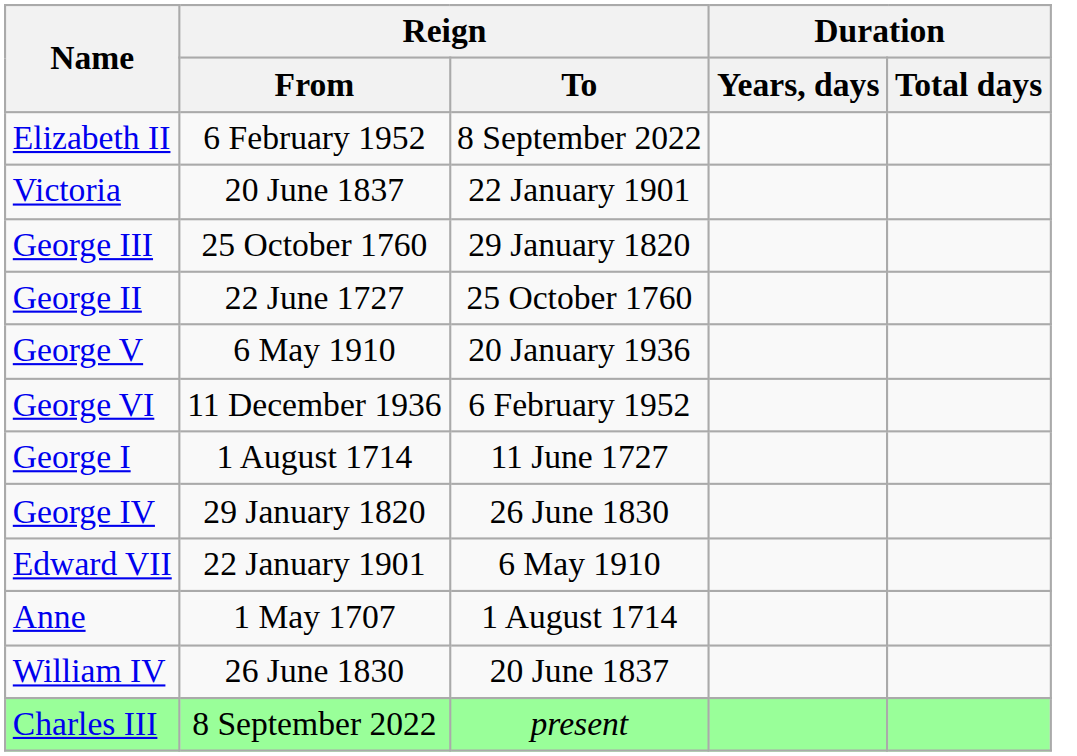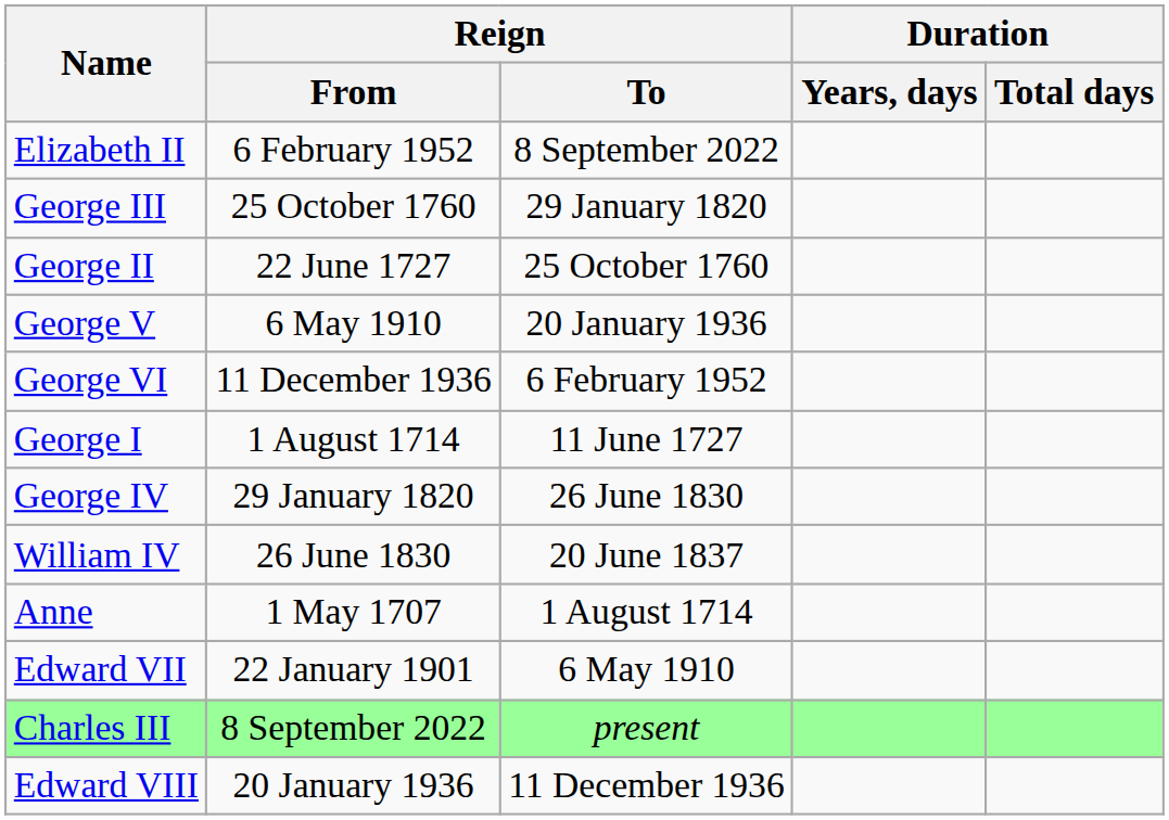- row: Victoria | 20 June 1837 | 22 January 1901
rows swapped: Edward VII <-> William IV
+ row: Edward VIII | 20 January 1936 | 11 December 1936
